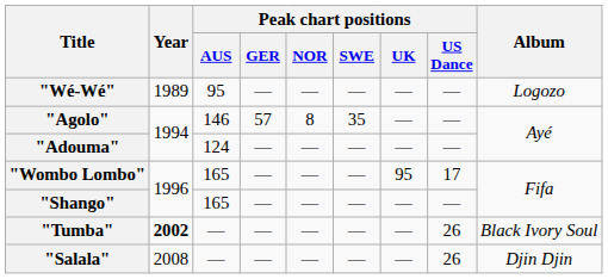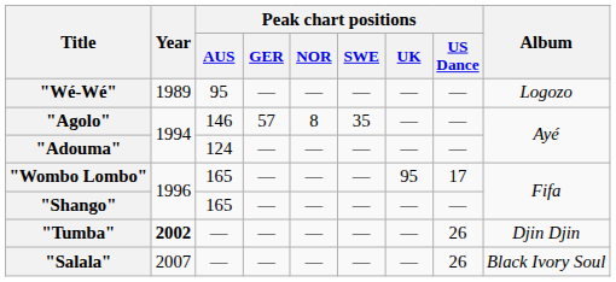"Tumba" | Album: Black Ivory Soul -> Djin Djin
"Salala" | Year: 2008 -> 2007
"Salala" | Album: Djin Djin -> Black Ivory Soul
